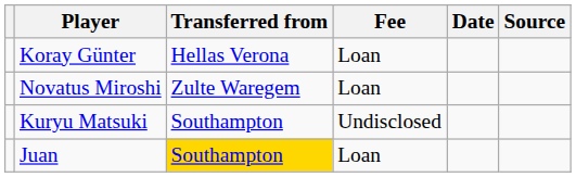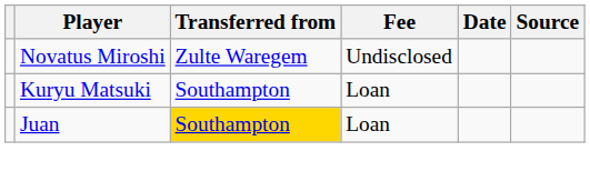- row: Koray Günter | Hellas Verona | Loan
Novatus Miroshi | Fee: Loan -> Undisclosed
Kuryu Matsuki | Fee: Undisclosed -> Loan
